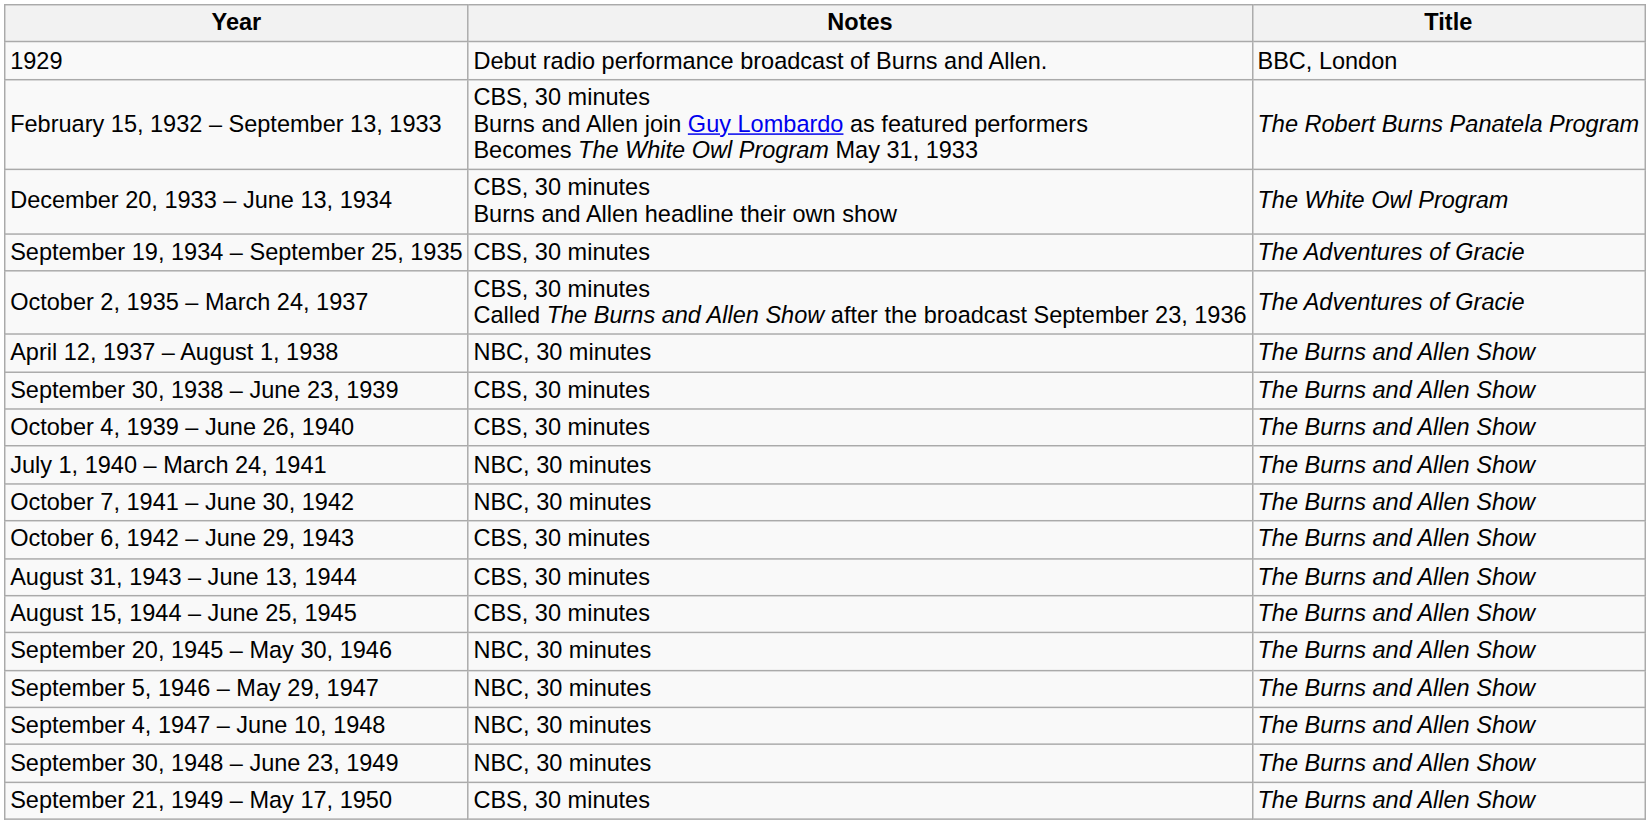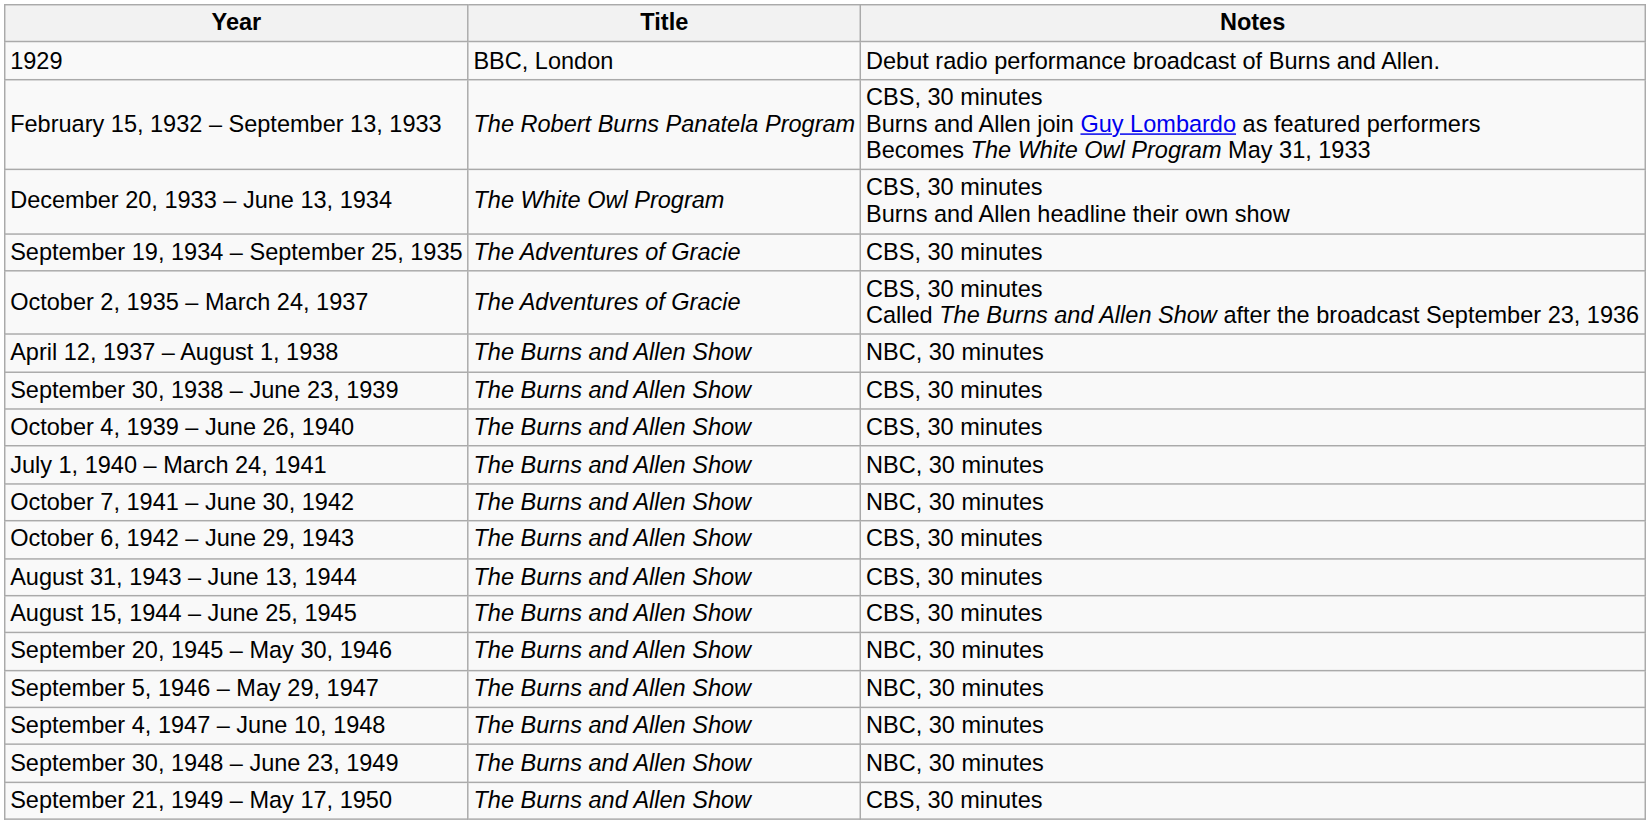columns swapped: Title <-> Notes
